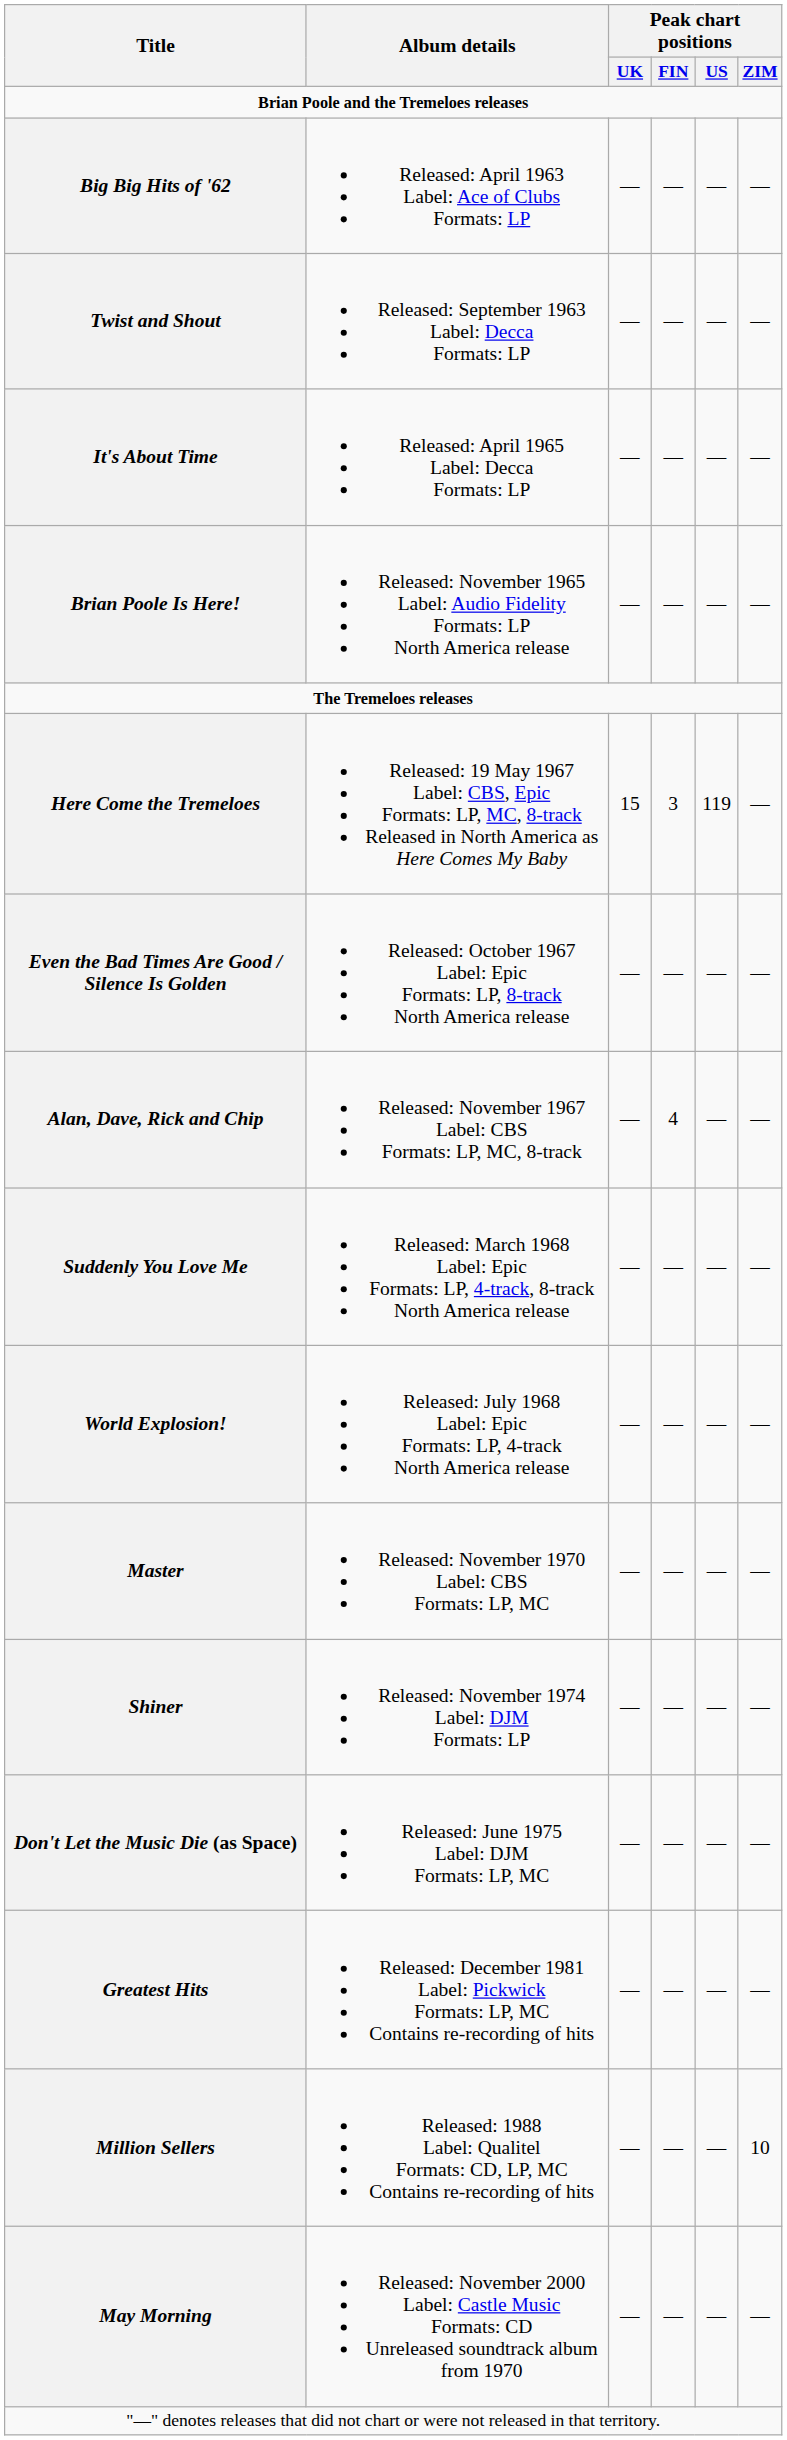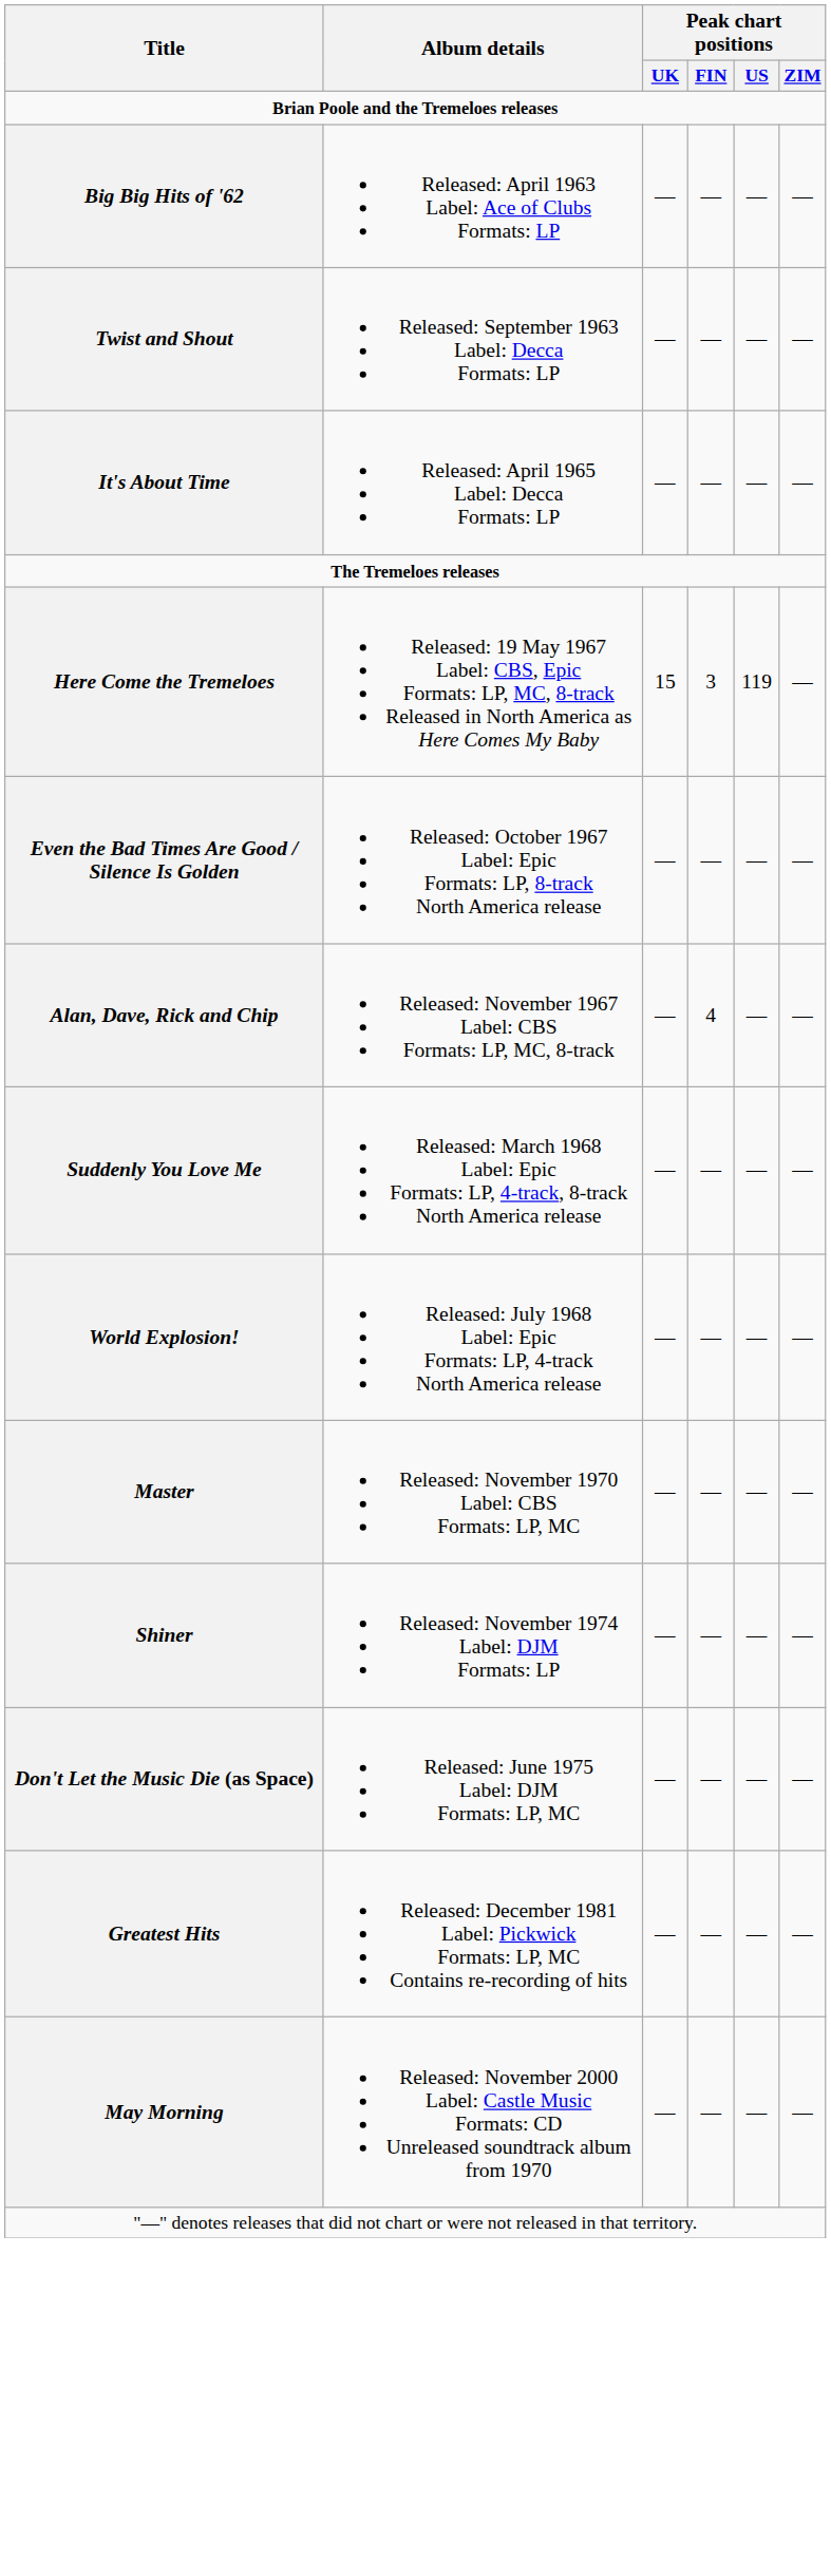- row: Brian Poole Is Here! | Released: November 1965 Label: Audio Fidelity Formats: LP North America release | — | — | — | —
- row: Million Sellers | Released: 1988 Label: Qualitel Formats: CD, LP, MC Contains re-recording of hits | — | — | — | 10
